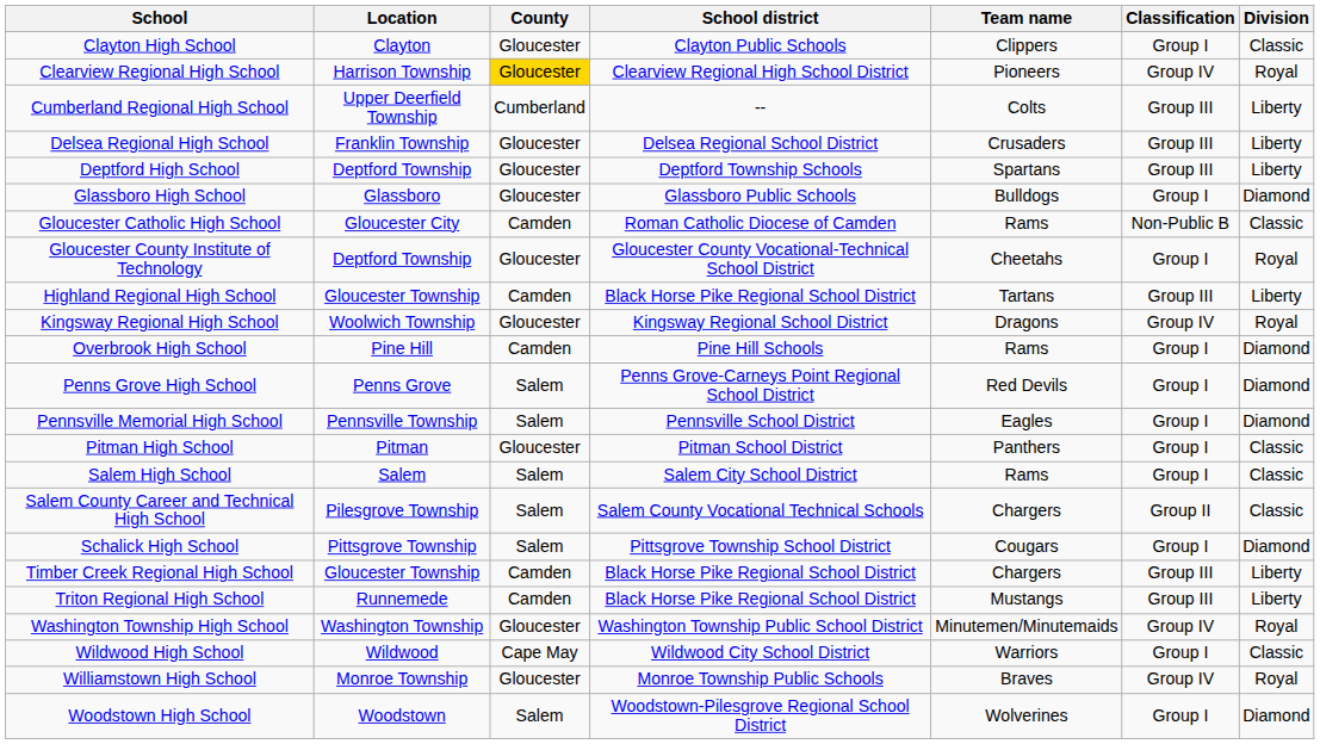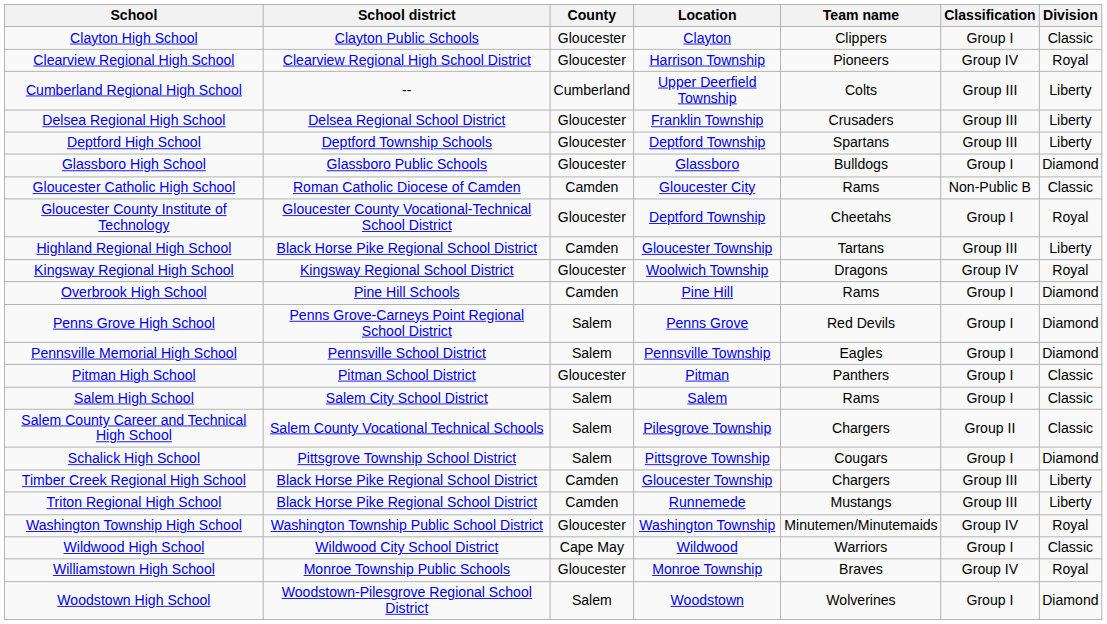columns swapped: Location <-> School district
Clearview Regional High School | County: gold background -> no background
